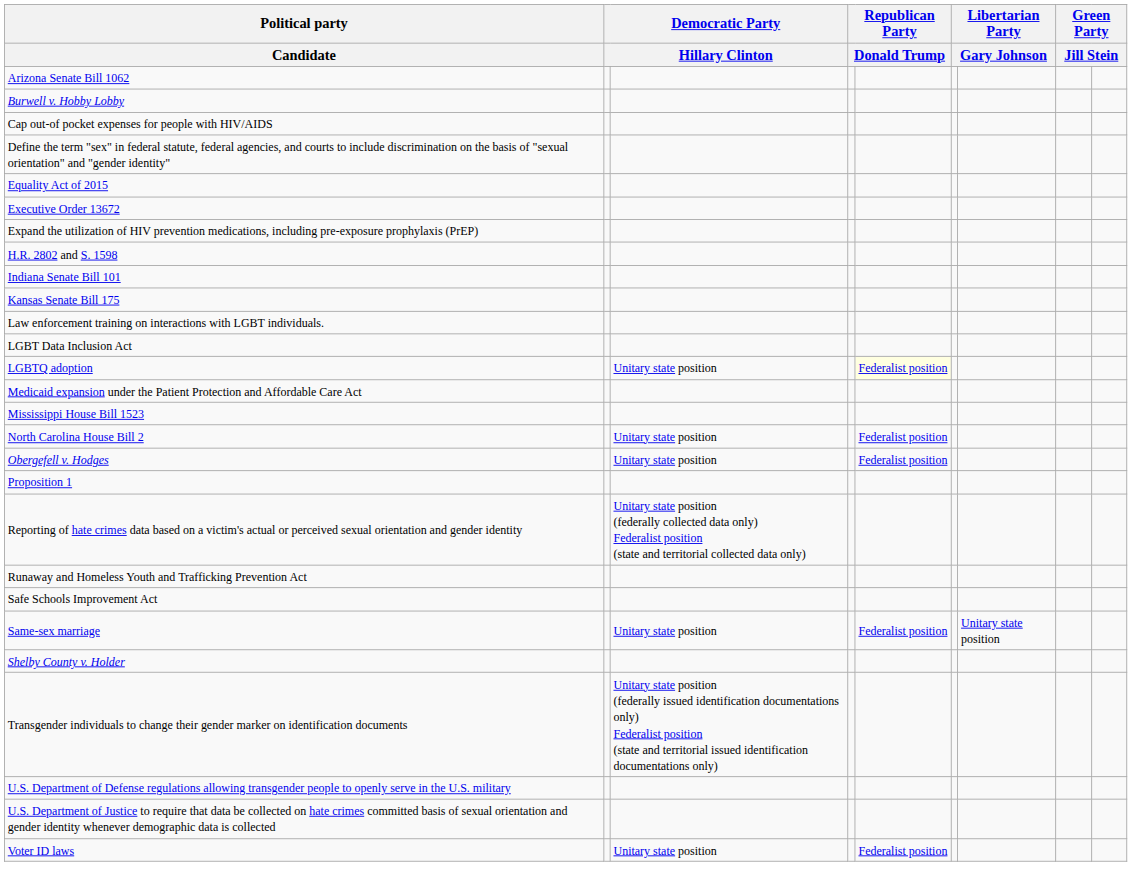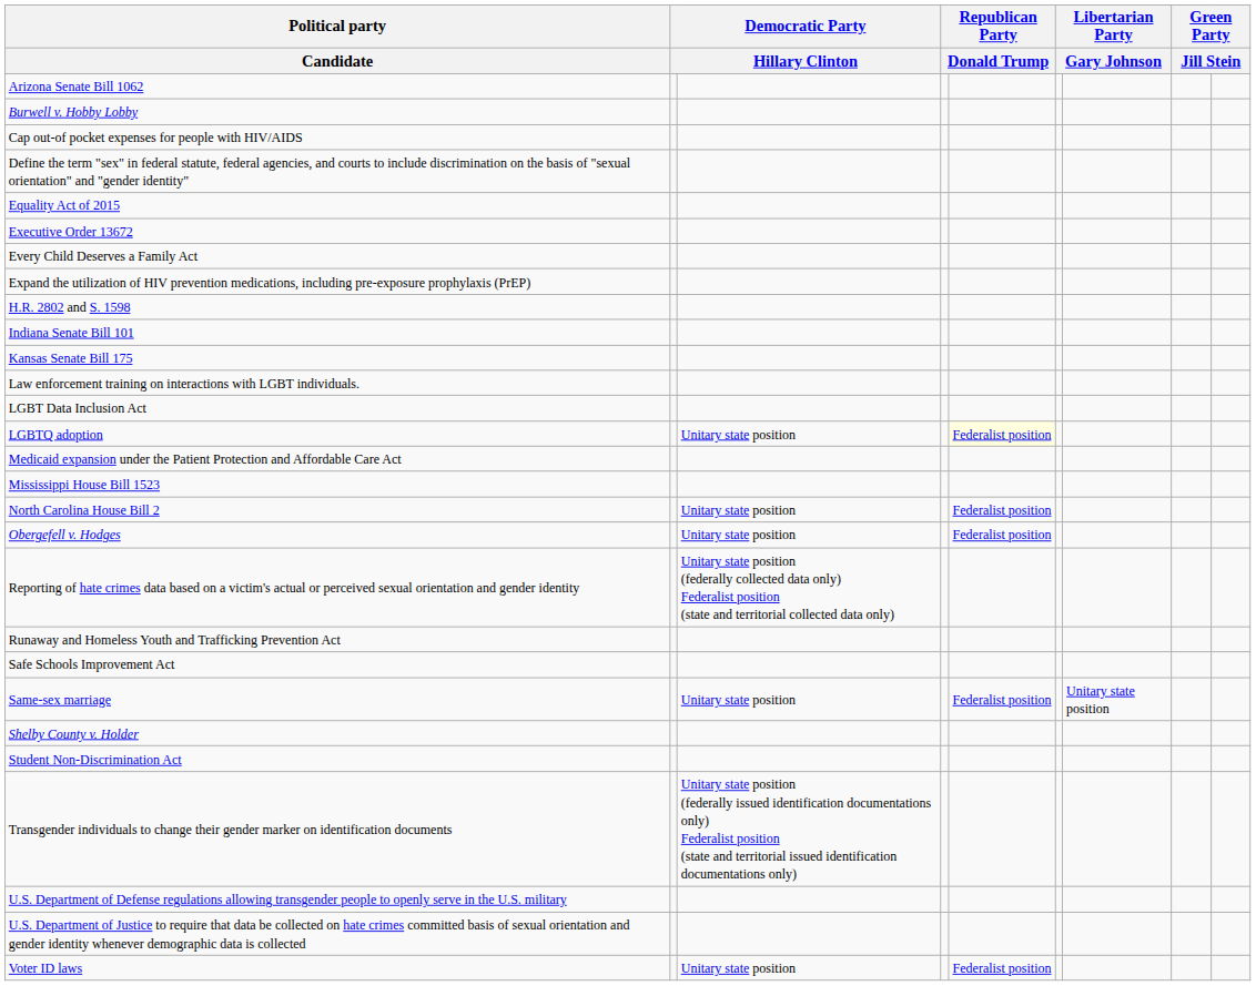+ row: Every Child Deserves a Family Act
- row: Proposition 1
+ row: Student Non-Discrimination Act
